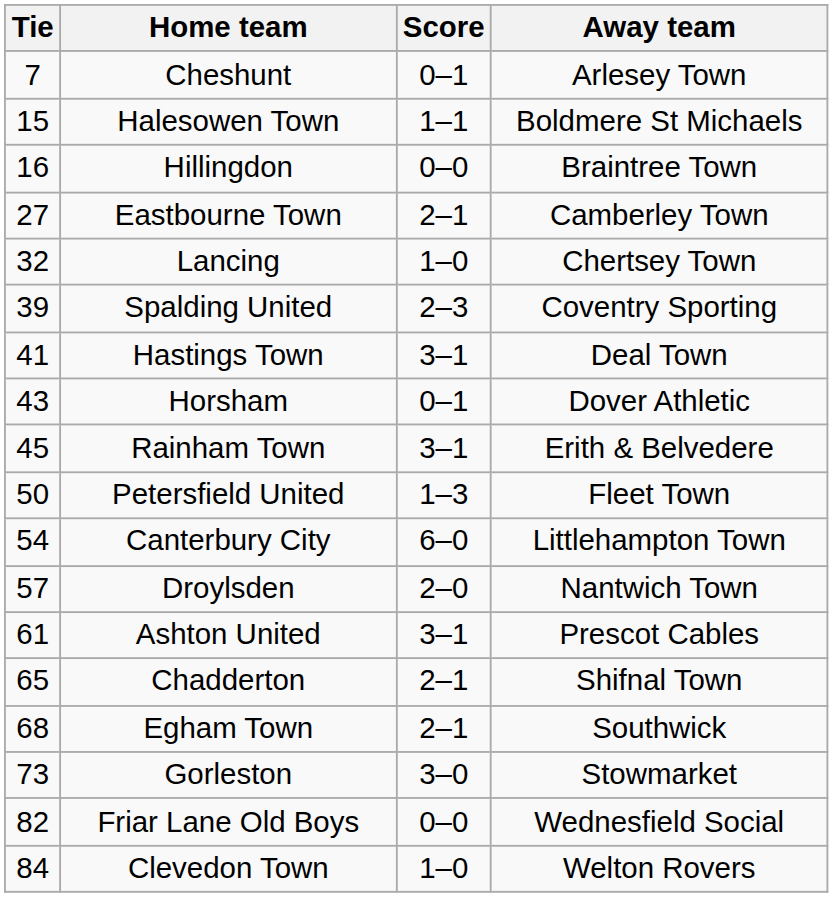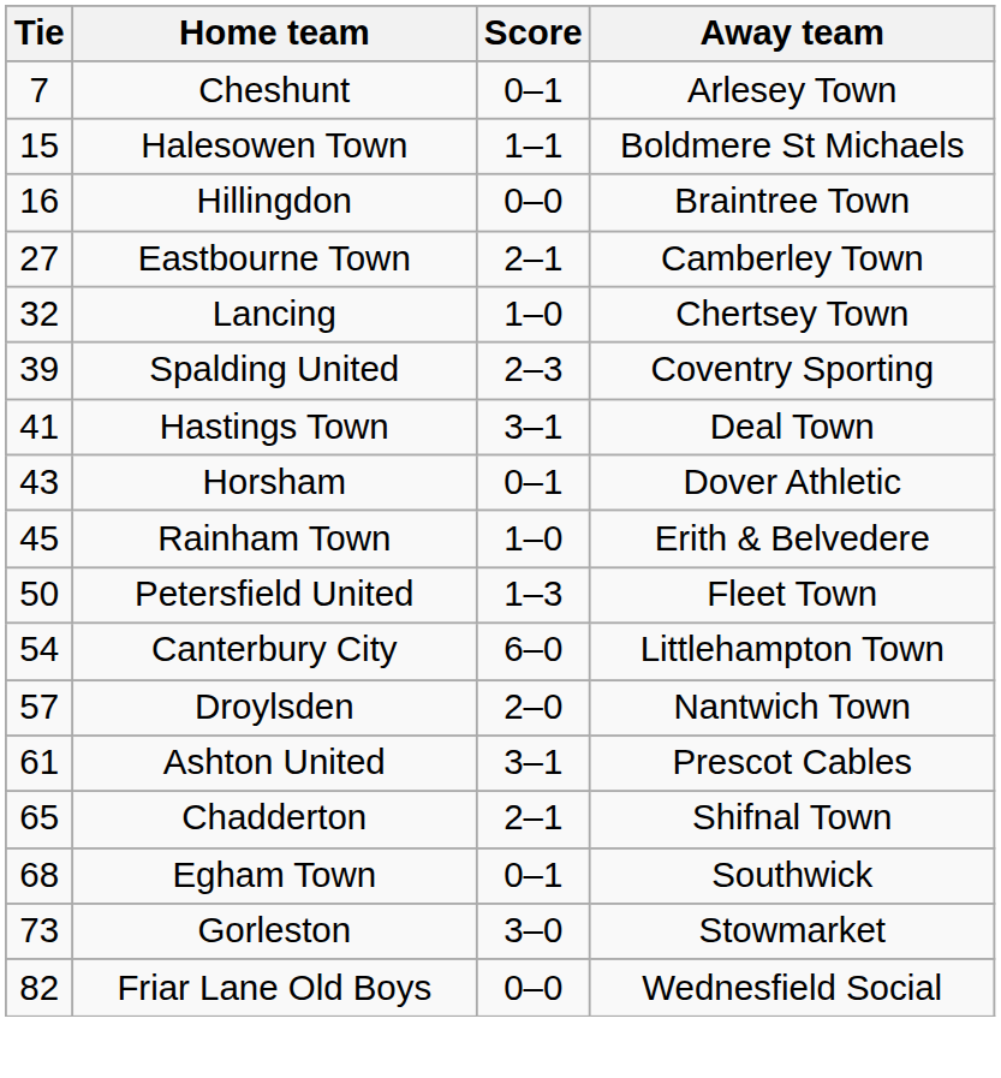Rainham Town | Score: 3–1 -> 1–0
Egham Town | Score: 2–1 -> 0–1
- row: 84 | Clevedon Town | 1–0 | Welton Rovers
